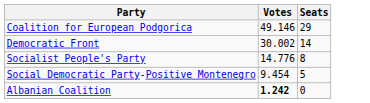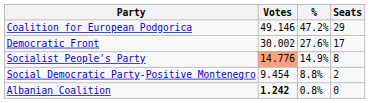+ column: % | 47.2% | 27.6% | 14.9% | 8.8% | 0.8%
Democratic Front | Seats: 14 -> 17
Socialist People's Party | Votes: no background -> lightsalmon background
Social Democratic Party-Positive Montenegro | Seats: 5 -> 2
